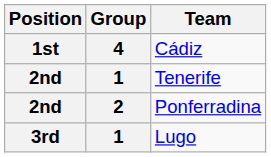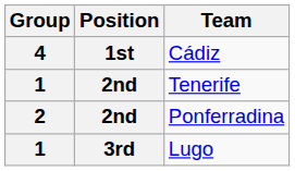columns swapped: Group <-> Position
